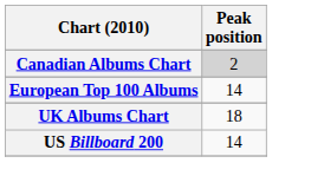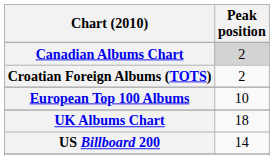+ row: Croatian Foreign Albums (TOTS) | 2
European Top 100 Albums | Peak position: 14 -> 10
